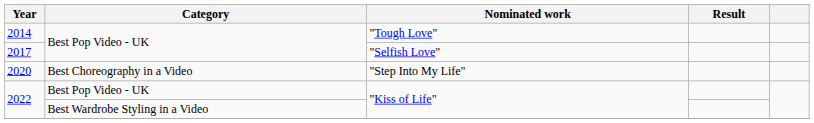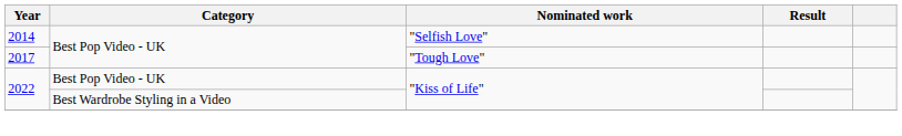2014 | Nominated work: "Tough Love" -> "Selfish Love"
2017 | Nominated work: "Selfish Love" -> "Tough Love"
- row: 2020 | Best Choreography in a Video | "Step Into My Life"
